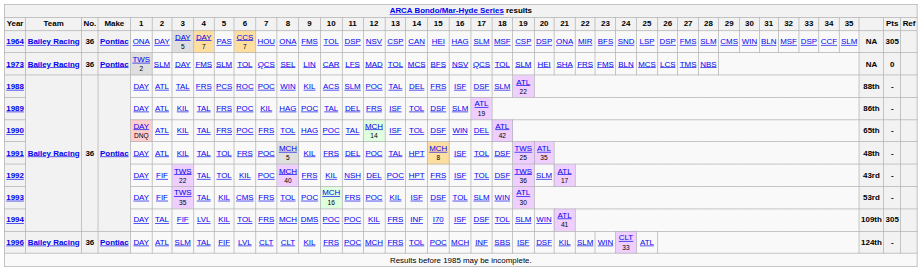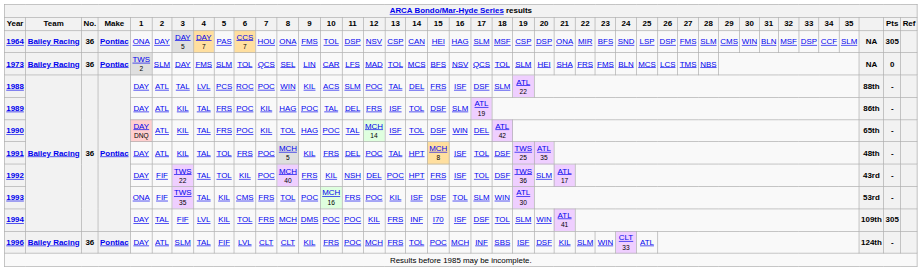1988 | 4: FRS -> LVL
1990 | 7: FRS -> KIL
1993 | 1: DAY -> ONA
